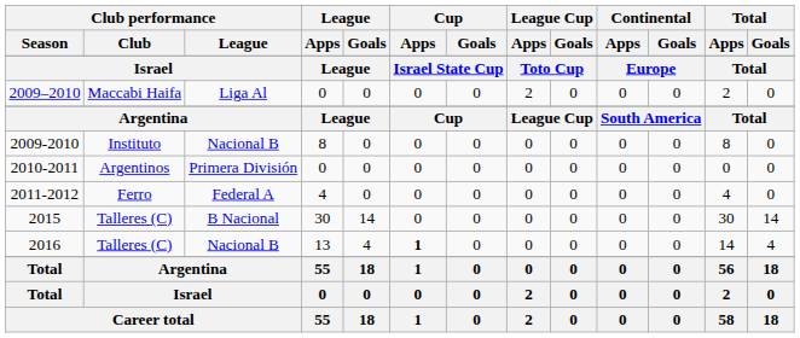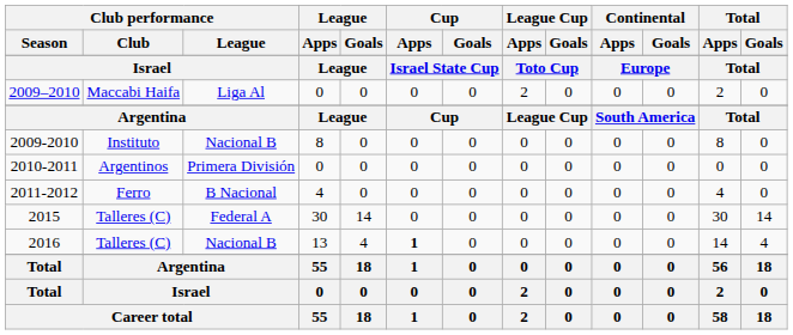2011-2012 | Club performance / League: Federal A -> B Nacional
2015 | Club performance / League: B Nacional -> Federal A
